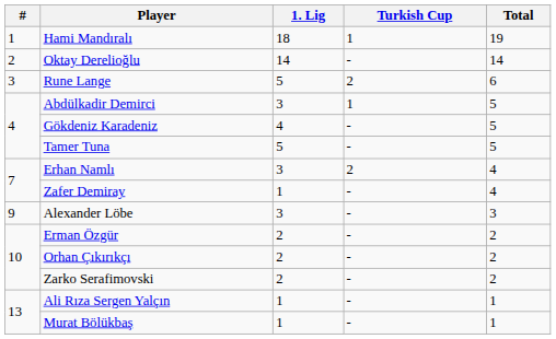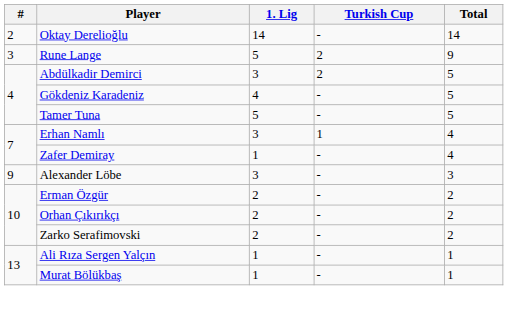- row: 1 | Hami Mandıralı | 18 | 1 | 19
Rune Lange | Total: 6 -> 9
Abdülkadir Demirci | Turkish Cup: 1 -> 2
Erhan Namlı | Turkish Cup: 2 -> 1
